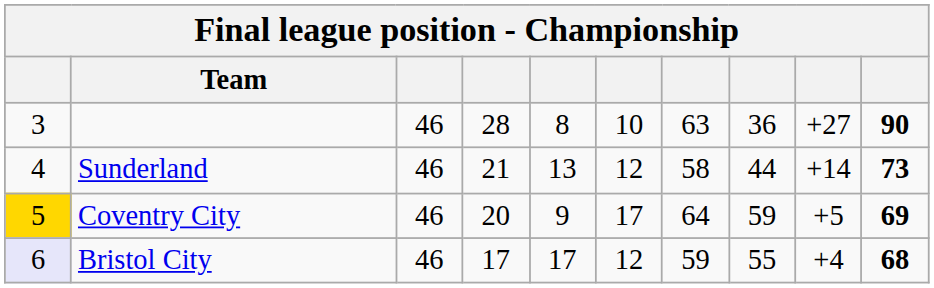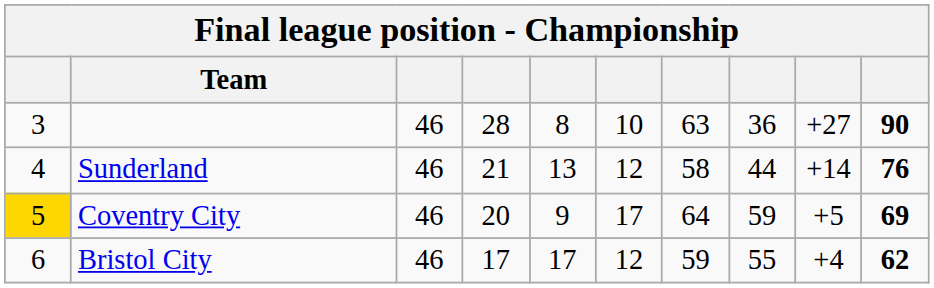Sunderland | column 10: 73 -> 76
Bristol City | column 1: lavender background -> no background
Bristol City | column 10: 68 -> 62
